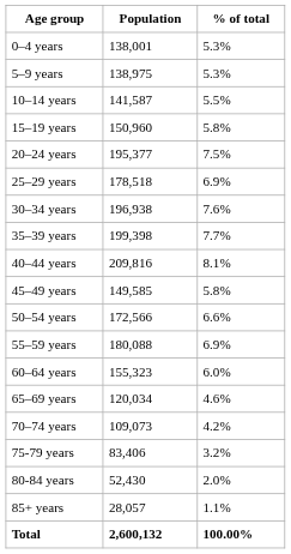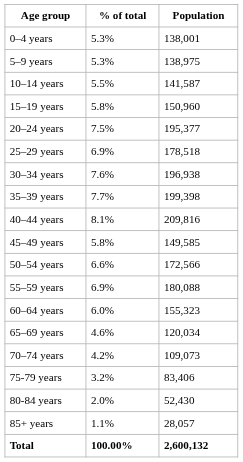columns swapped: Population <-> % of total
